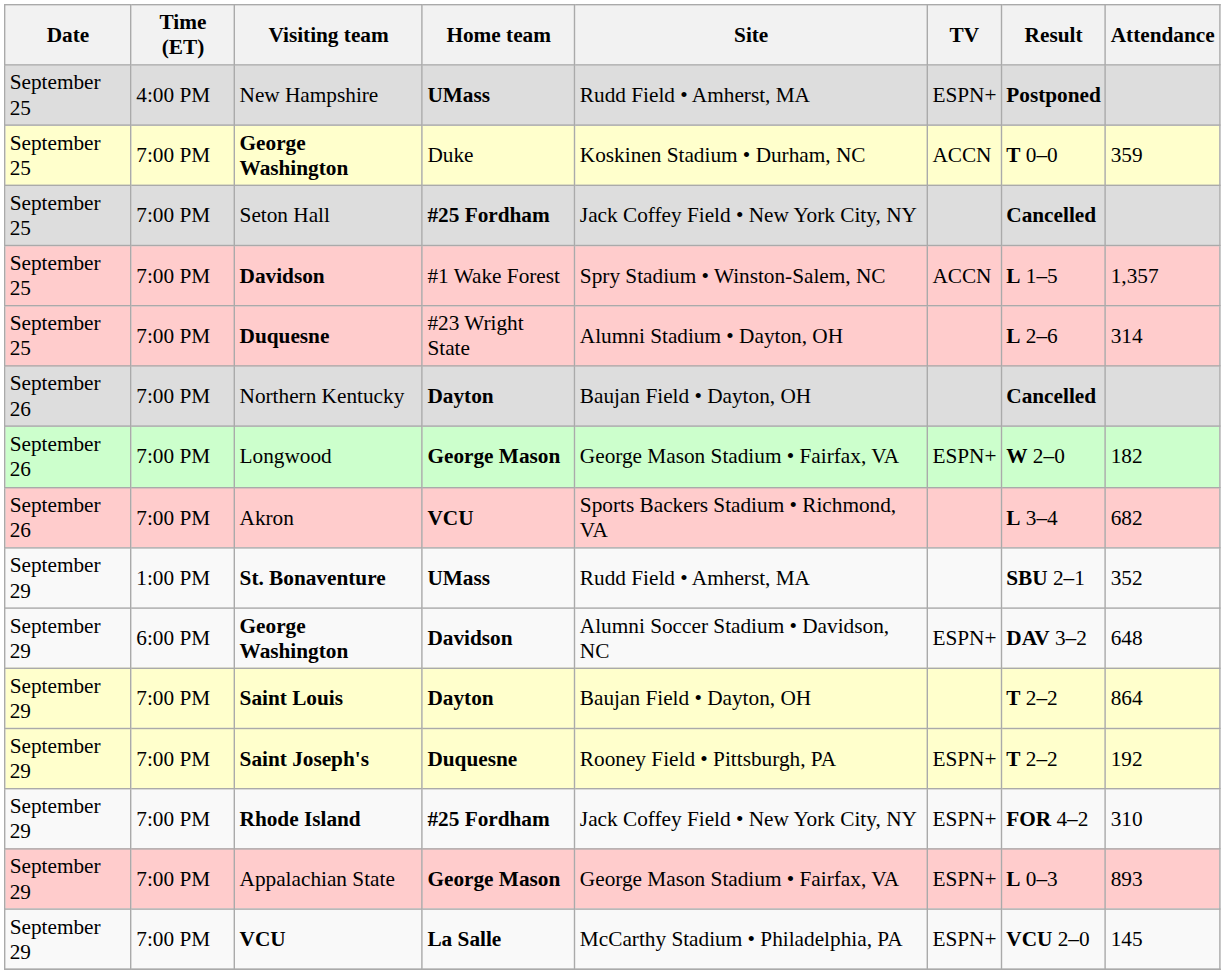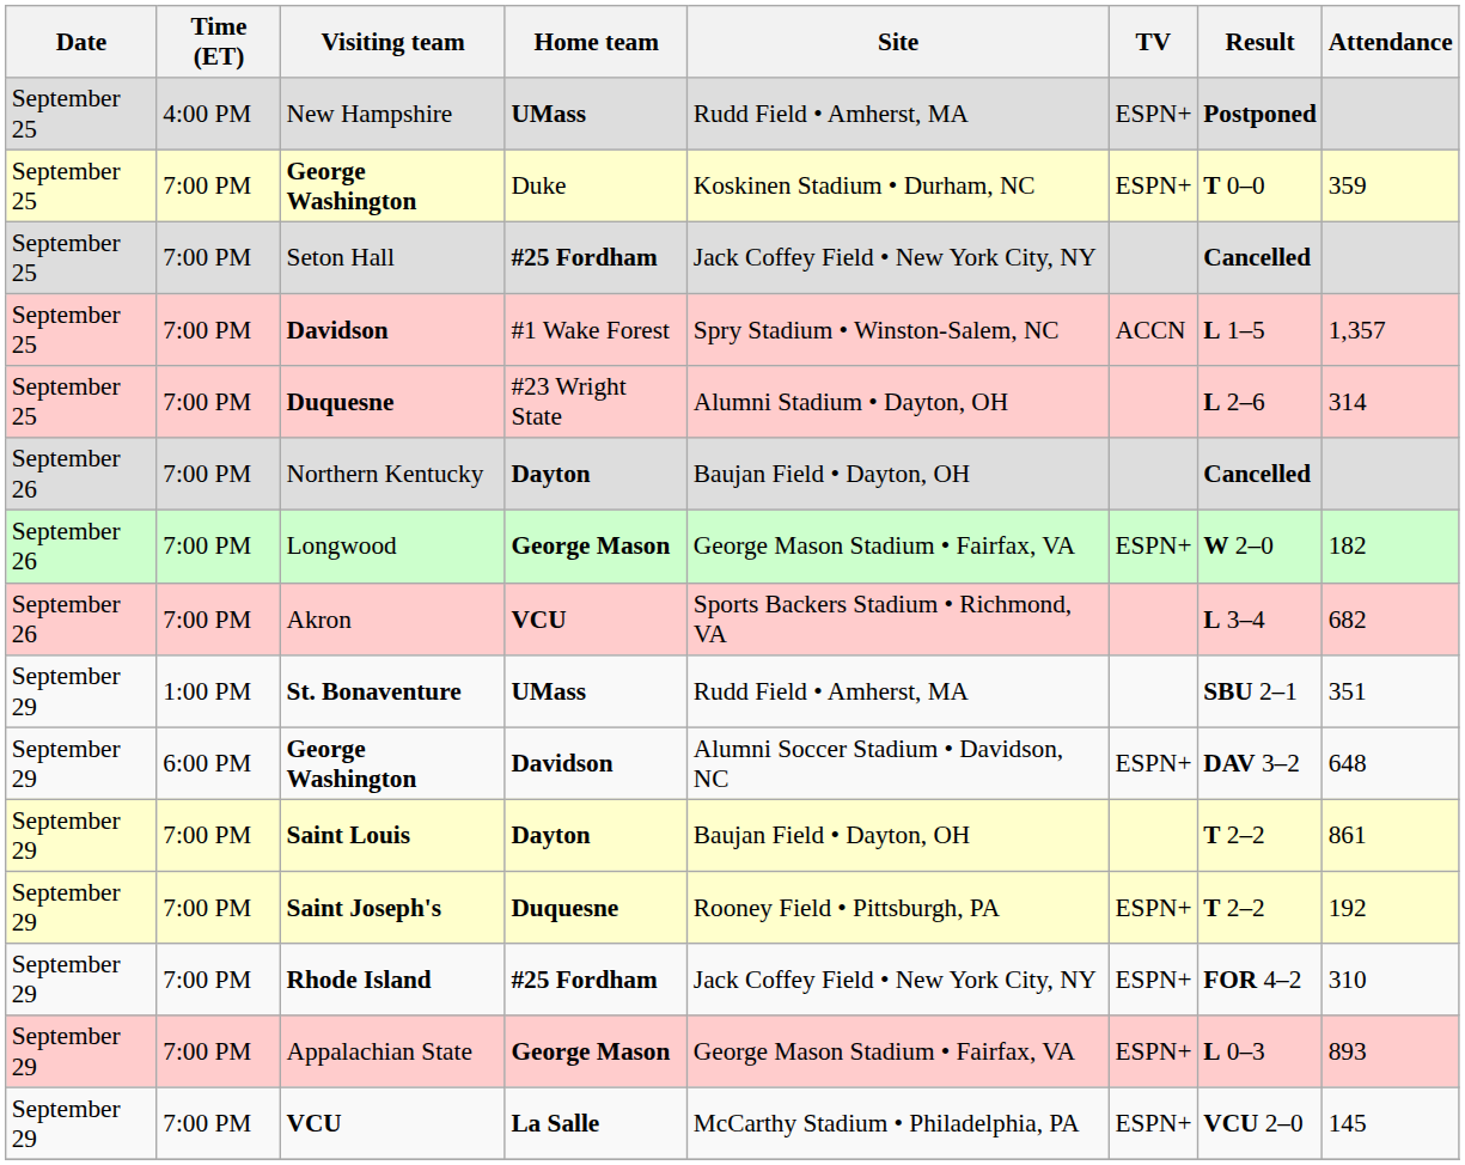George Washington / Duke | TV: ACCN -> ESPN+
St. Bonaventure | Attendance: 352 -> 351
Saint Louis | Attendance: 864 -> 861
